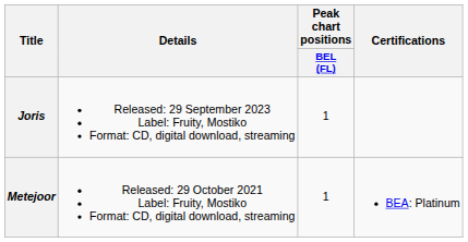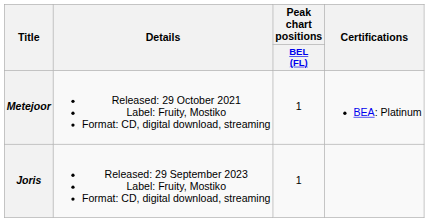rows swapped: Metejoor <-> Joris
